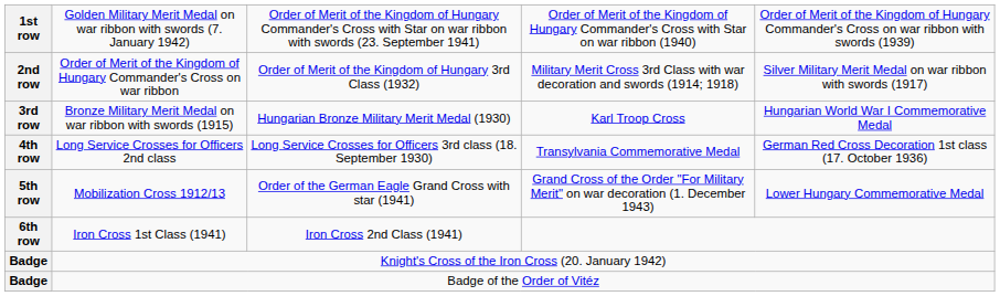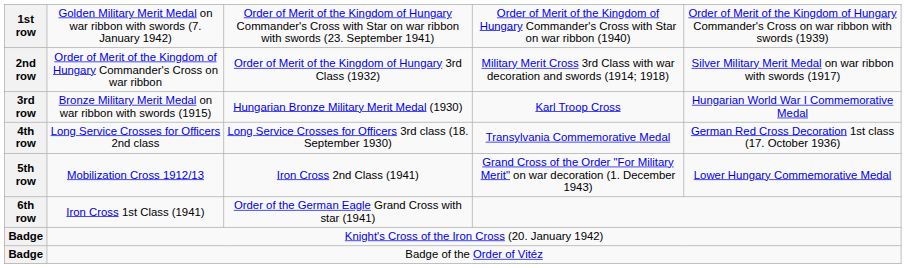Mobilization Cross 1912/13 | column 3: Order of the German Eagle Grand Cross with star (1941) -> Iron Cross 2nd Class (1941)
Iron Cross 1st Class (1941) | column 3: Iron Cross 2nd Class (1941) -> Order of the German Eagle Grand Cross with star (1941)
